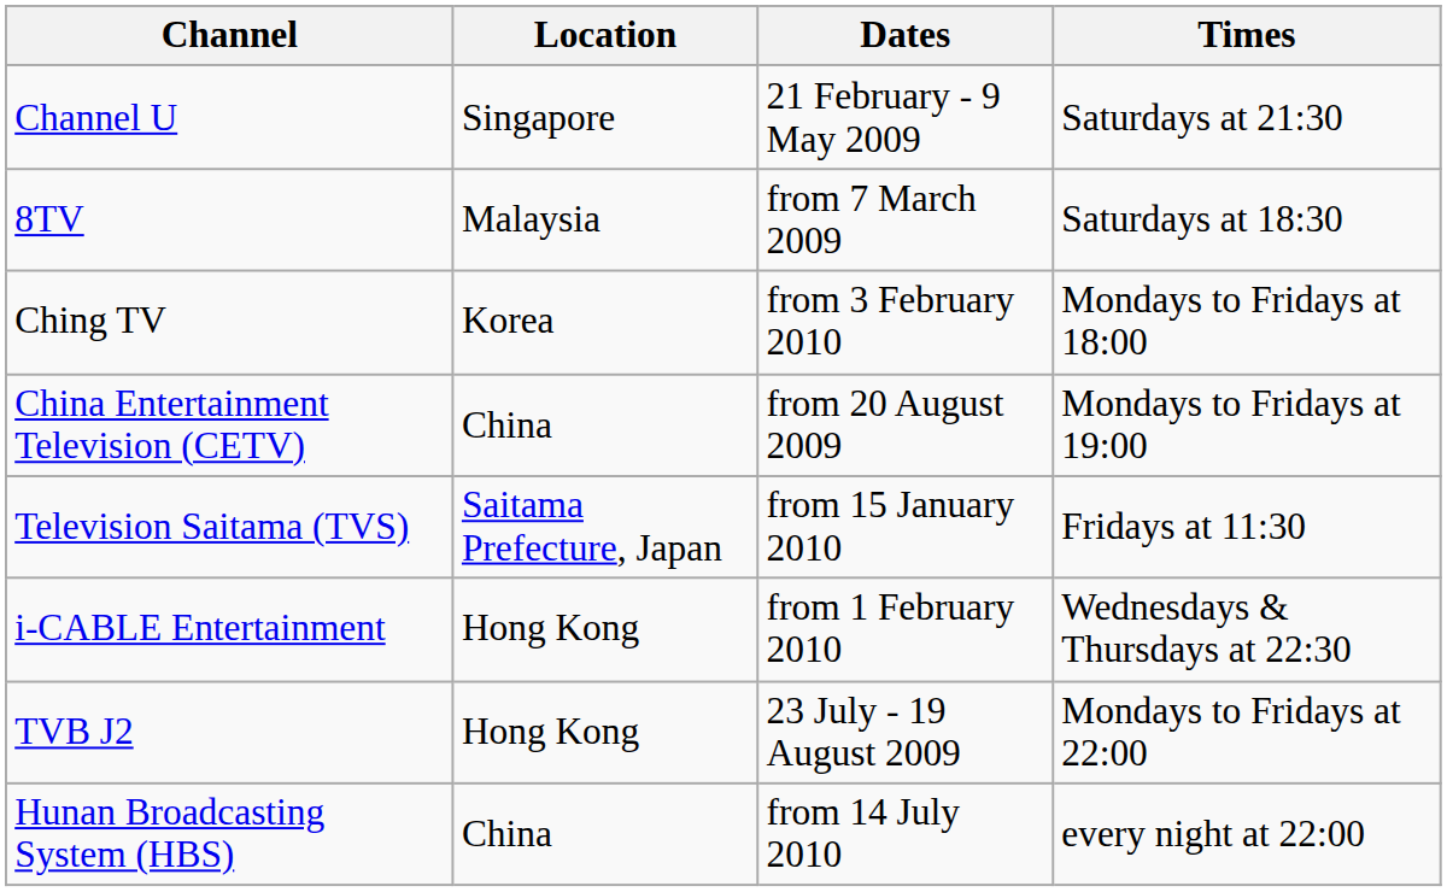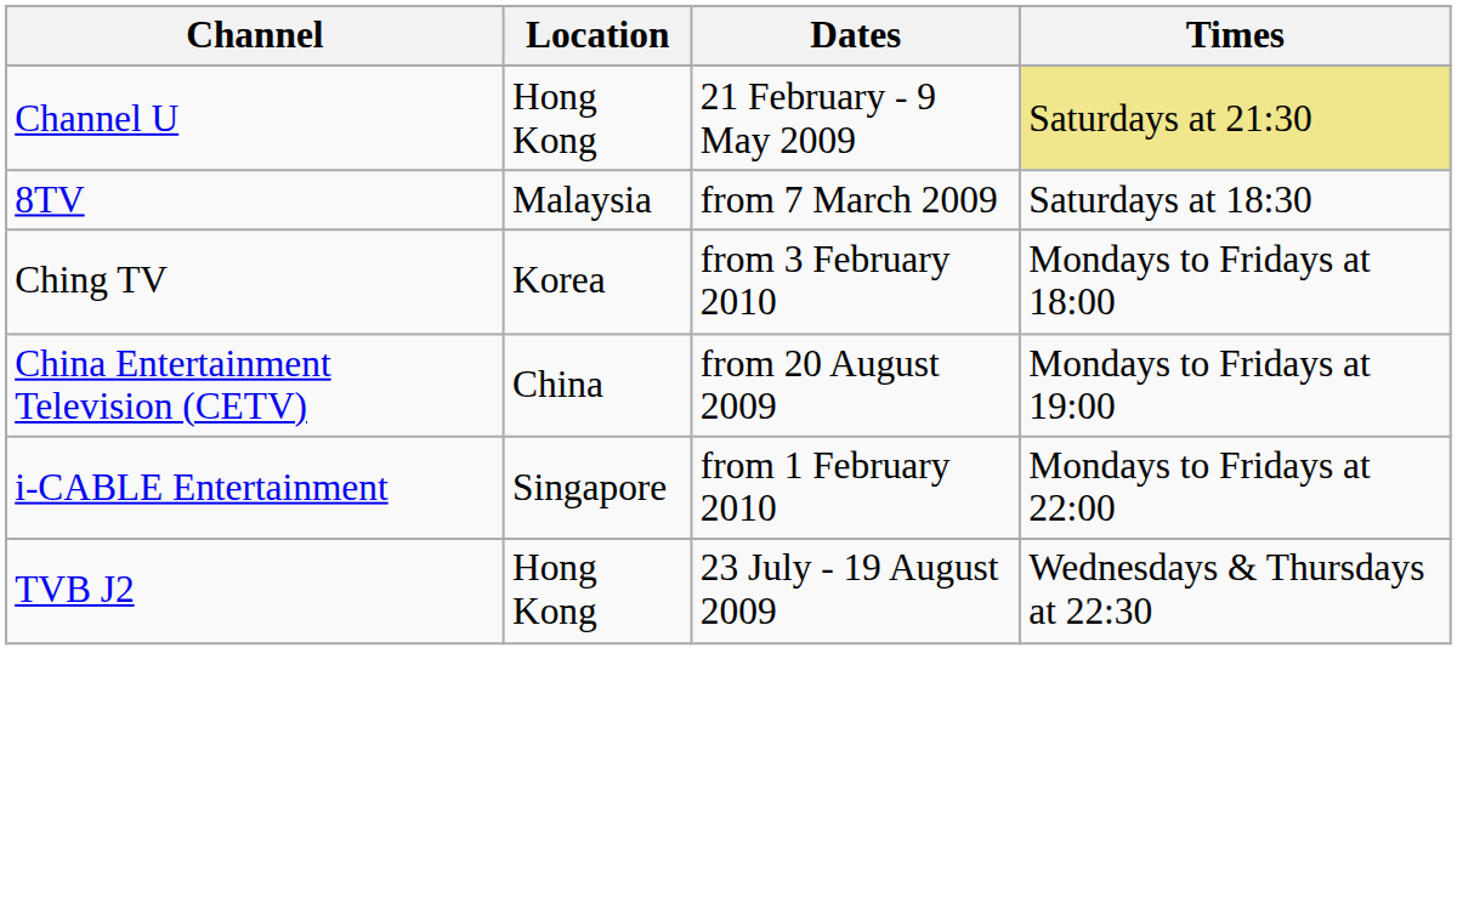Channel U | Location: Singapore -> Hong Kong
Channel U | Times: no background -> khaki background
- row: Television Saitama (TVS) | Saitama Prefecture, Japan | from 15 January 2010 | Fridays at 11:30
i-CABLE Entertainment | Location: Hong Kong -> Singapore
i-CABLE Entertainment | Times: Wednesdays & Thursdays at 22:30 -> Mondays to Fridays at 22:00
TVB J2 | Times: Mondays to Fridays at 22:00 -> Wednesdays & Thursdays at 22:30
- row: Hunan Broadcasting System (HBS) | China | from 14 July 2010 | every night at 22:00
